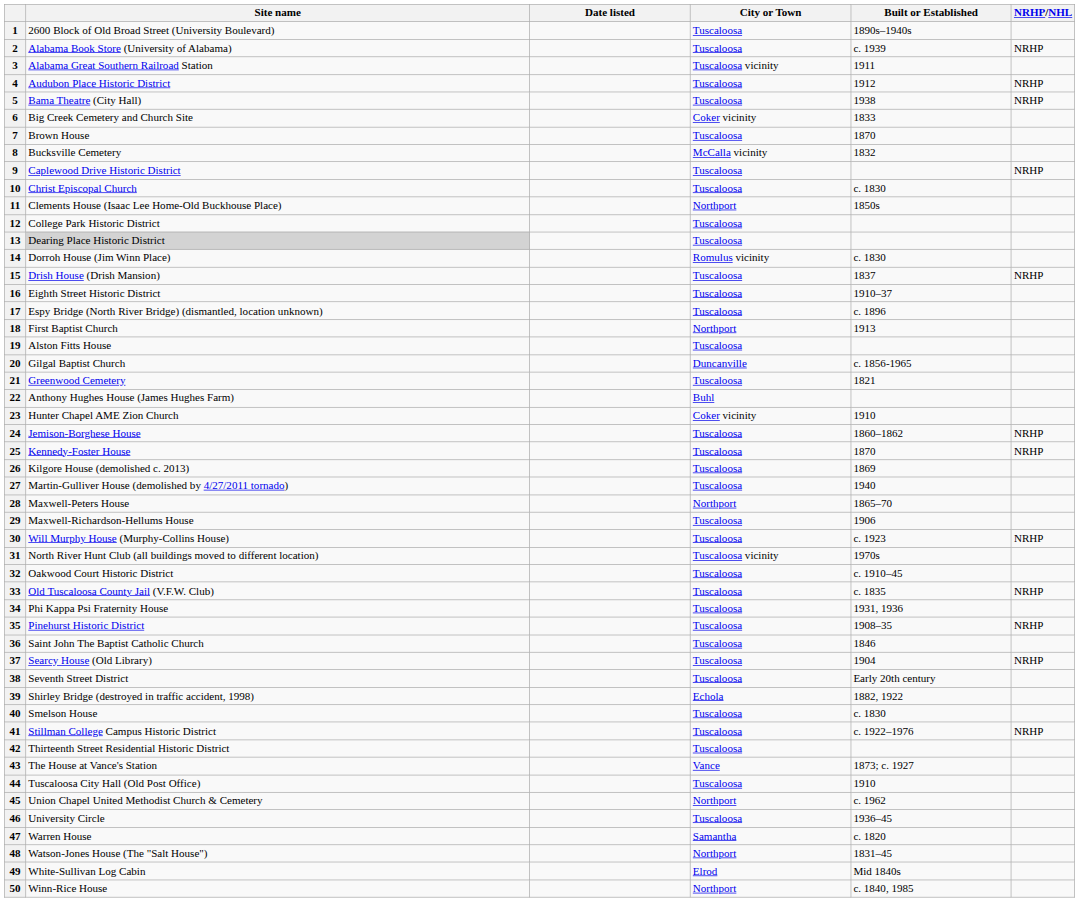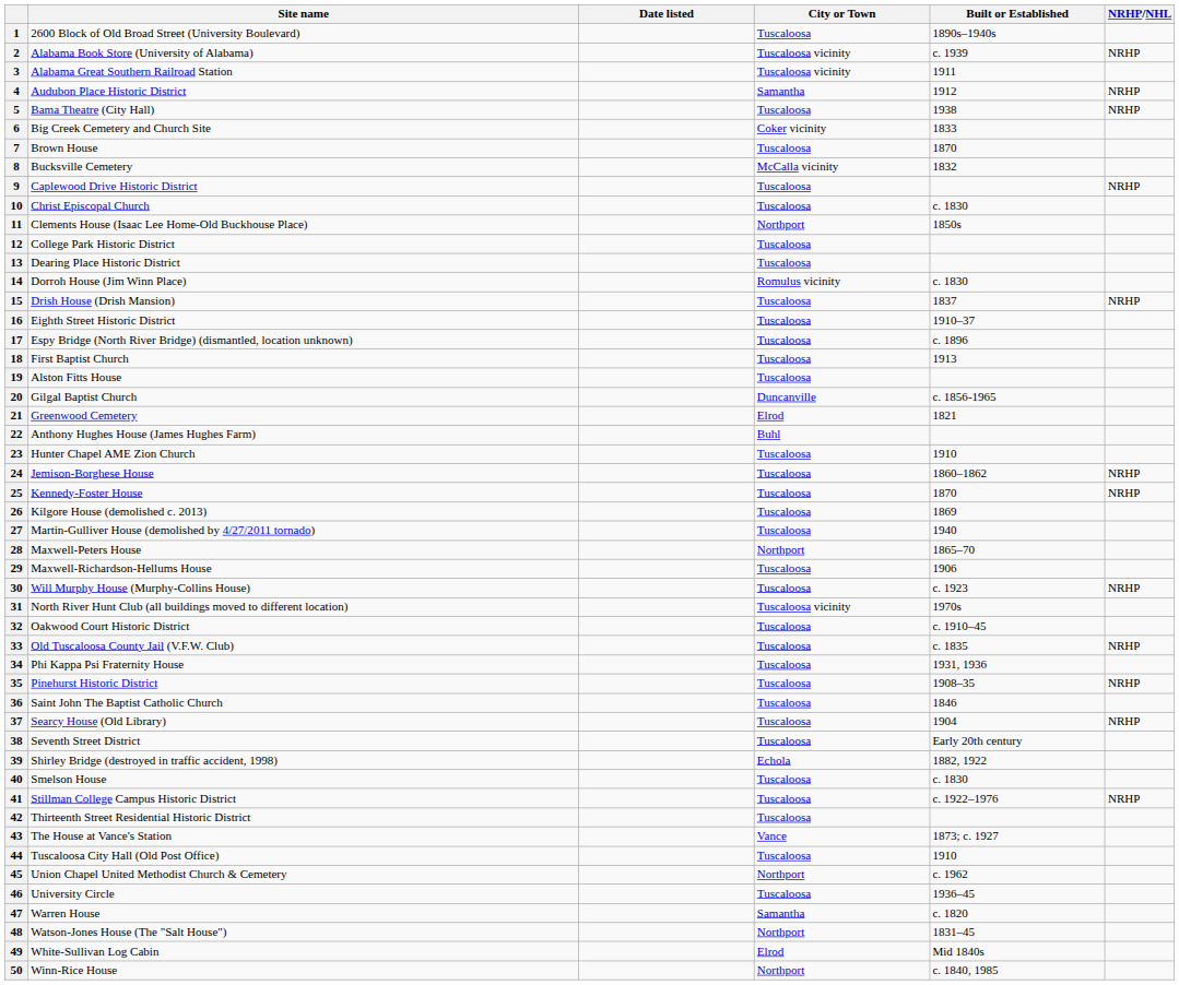2 | City or Town: Tuscaloosa -> Tuscaloosa vicinity
4 | City or Town: Tuscaloosa -> Samantha
13 | Site name: lightgrey background -> no background
18 | City or Town: Northport -> Tuscaloosa
21 | City or Town: Tuscaloosa -> Elrod
23 | City or Town: Coker vicinity -> Tuscaloosa
